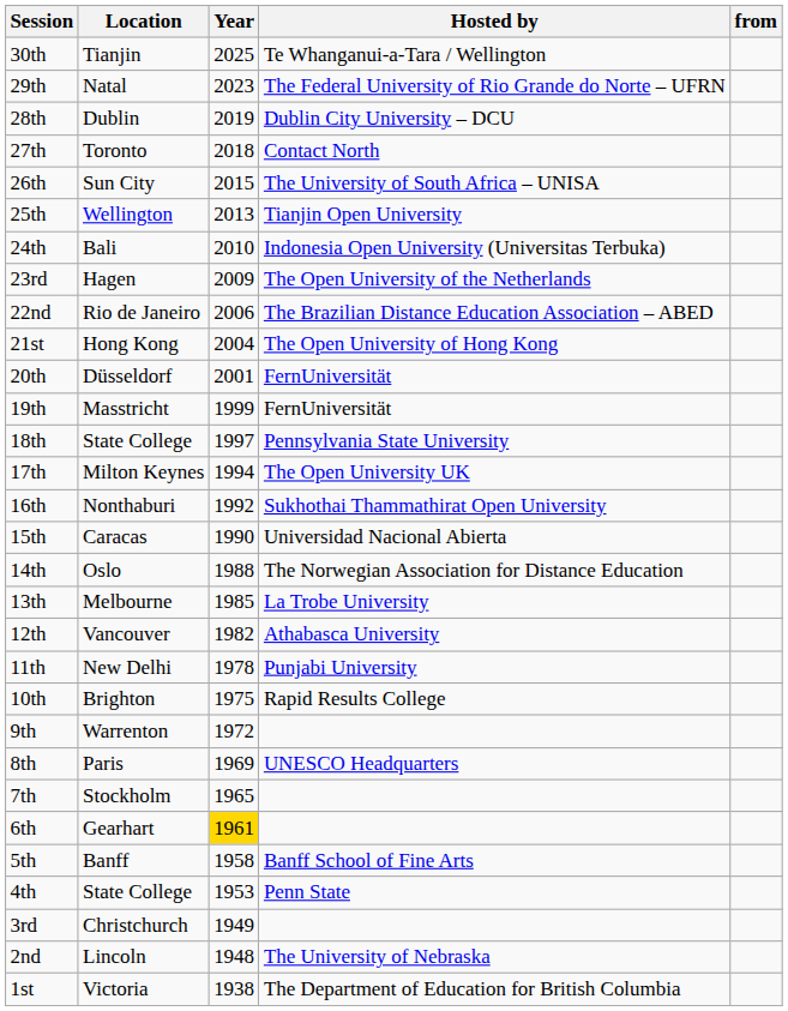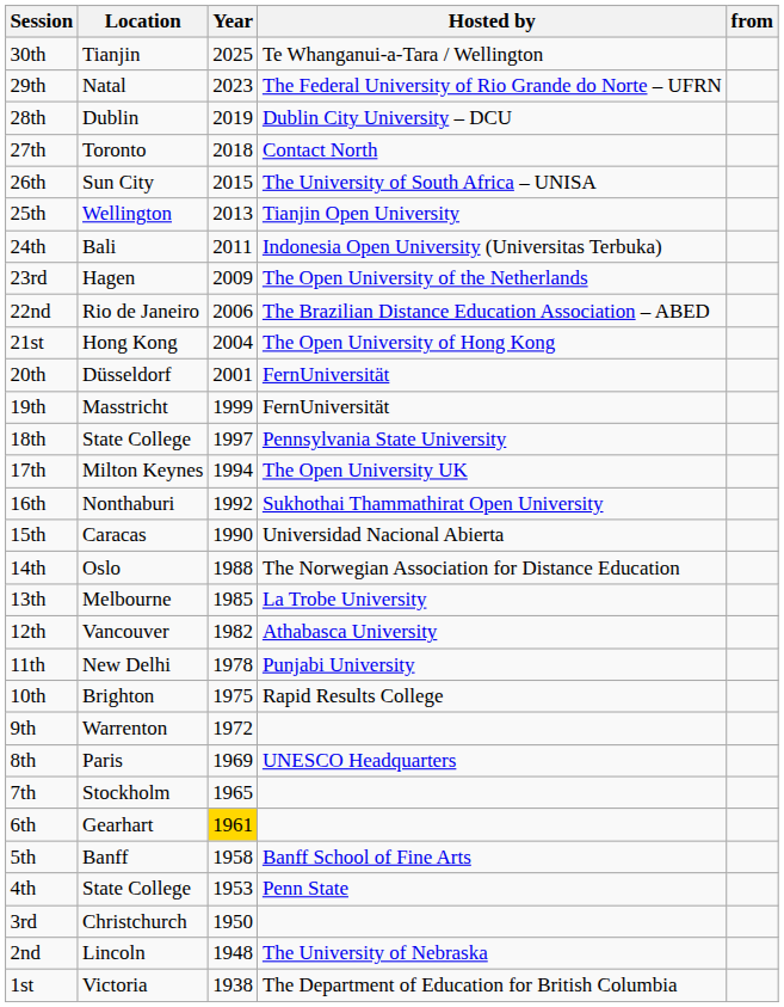24th | Year: 2010 -> 2011
3rd | Year: 1949 -> 1950
